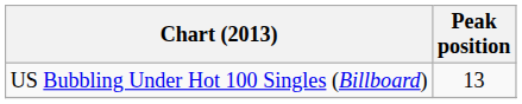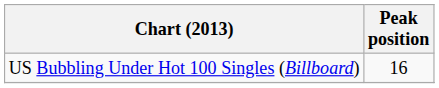US Bubbling Under Hot 100 Singles (Billboard) | Peak position: 13 -> 16
